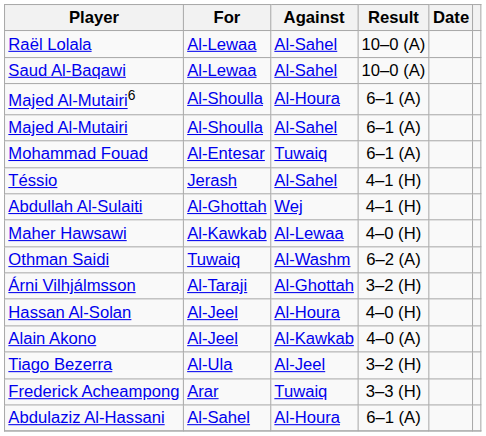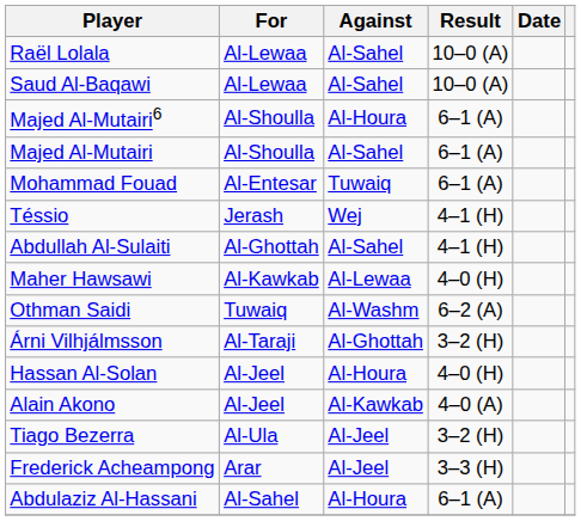Téssio | Against: Al-Sahel -> Wej
Abdullah Al-Sulaiti | Against: Wej -> Al-Sahel
Frederick Acheampong | Against: Tuwaiq -> Al-Jeel
